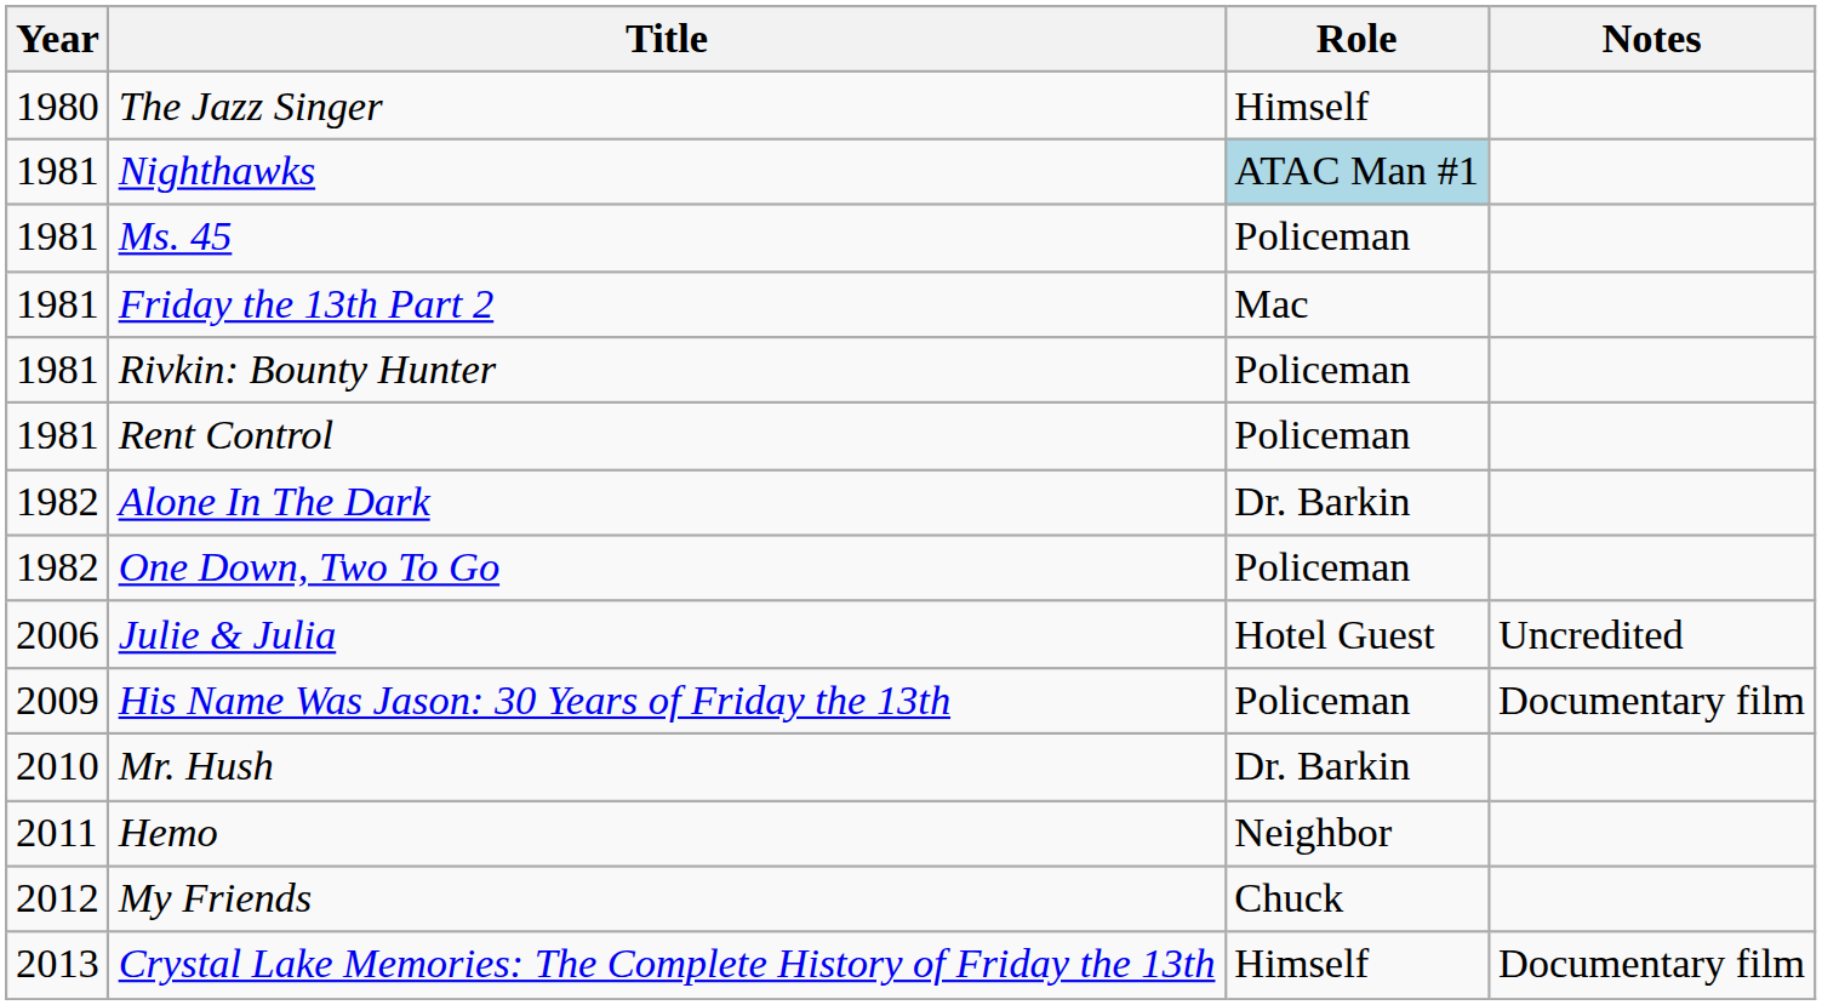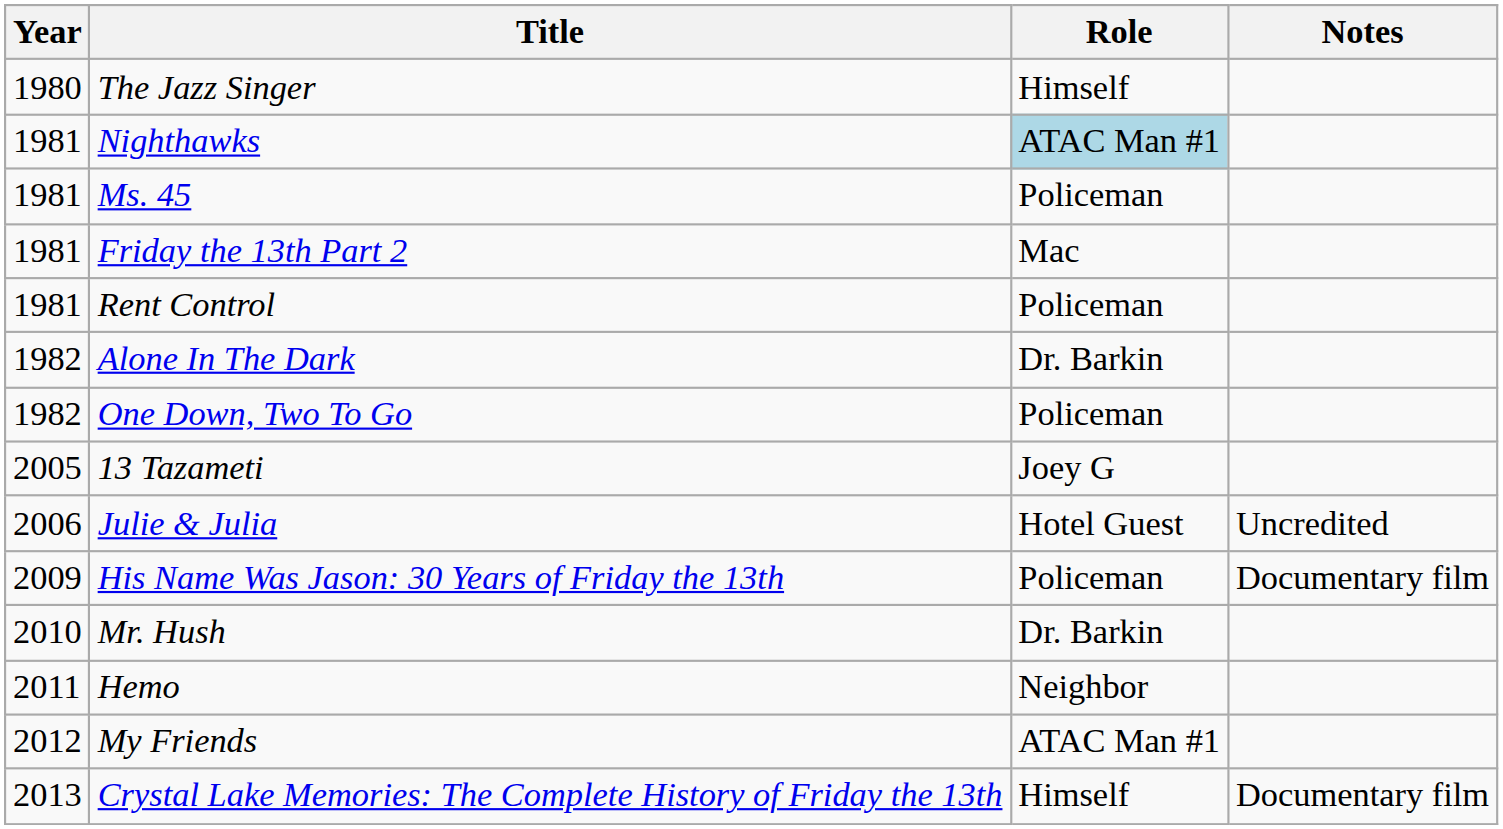- row: 1981 | Rivkin: Bounty Hunter | Policeman
+ row: 2005 | 13 Tazameti | Joey G
My Friends | Role: Chuck -> ATAC Man #1
